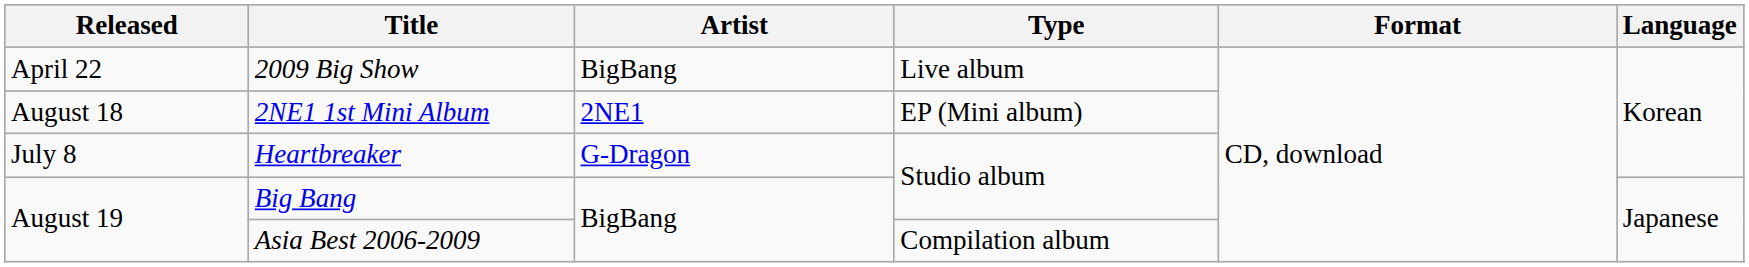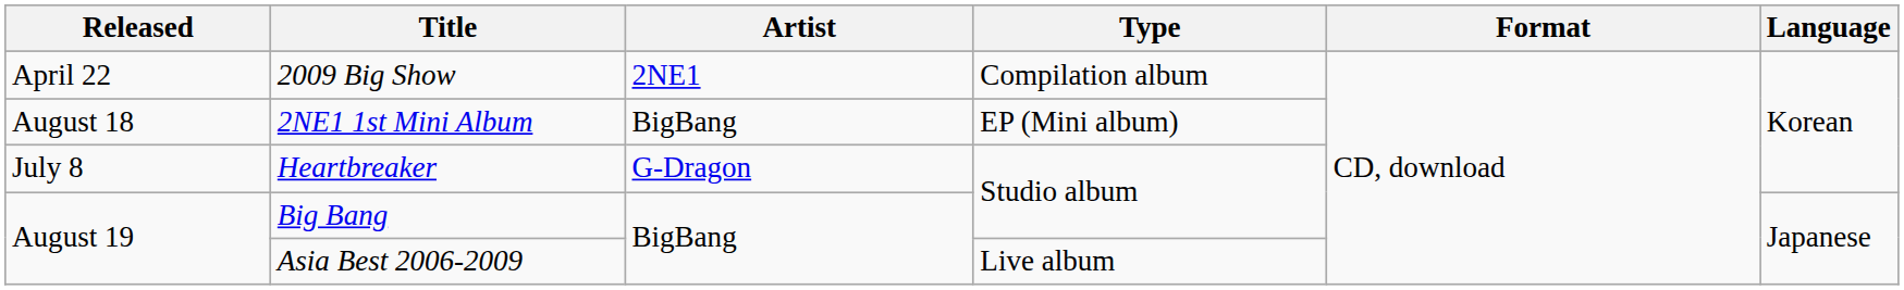2009 Big Show | Artist: BigBang -> 2NE1
2009 Big Show | Type: Live album -> Compilation album
2NE1 1st Mini Album | Artist: 2NE1 -> BigBang
Asia Best 2006-2009 | Type: Compilation album -> Live album
